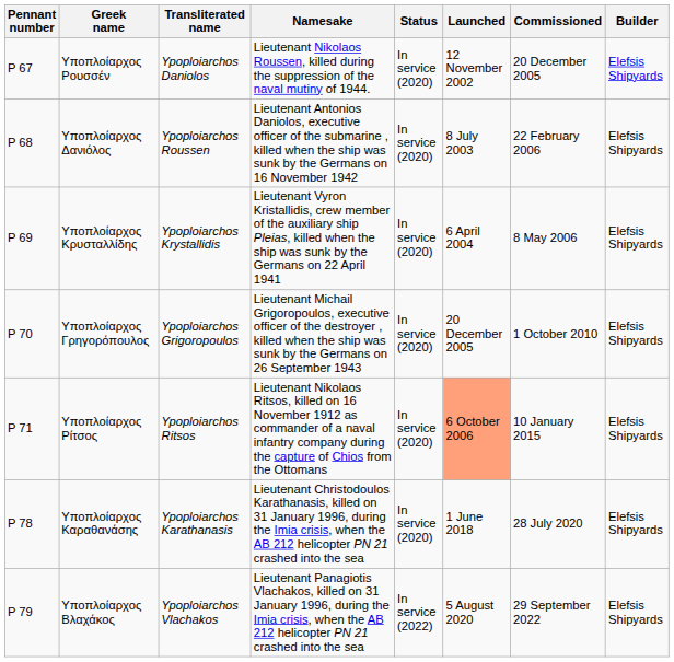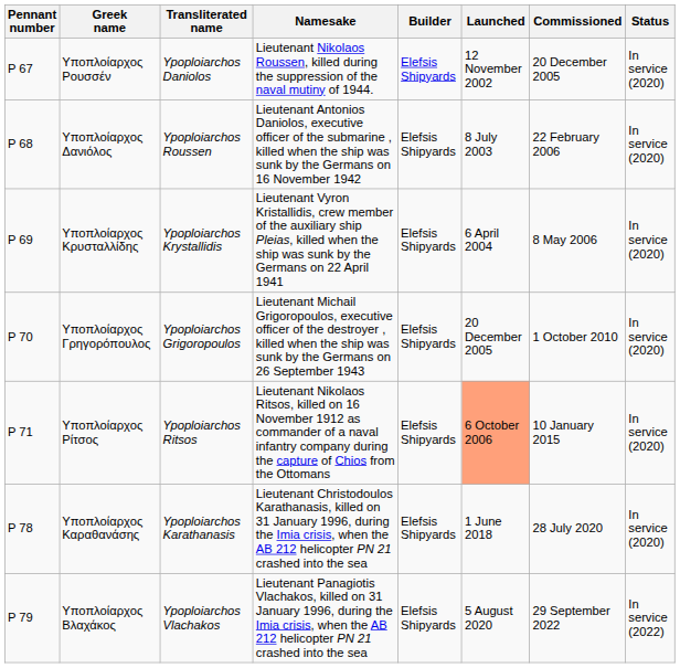columns swapped: Builder <-> Status
